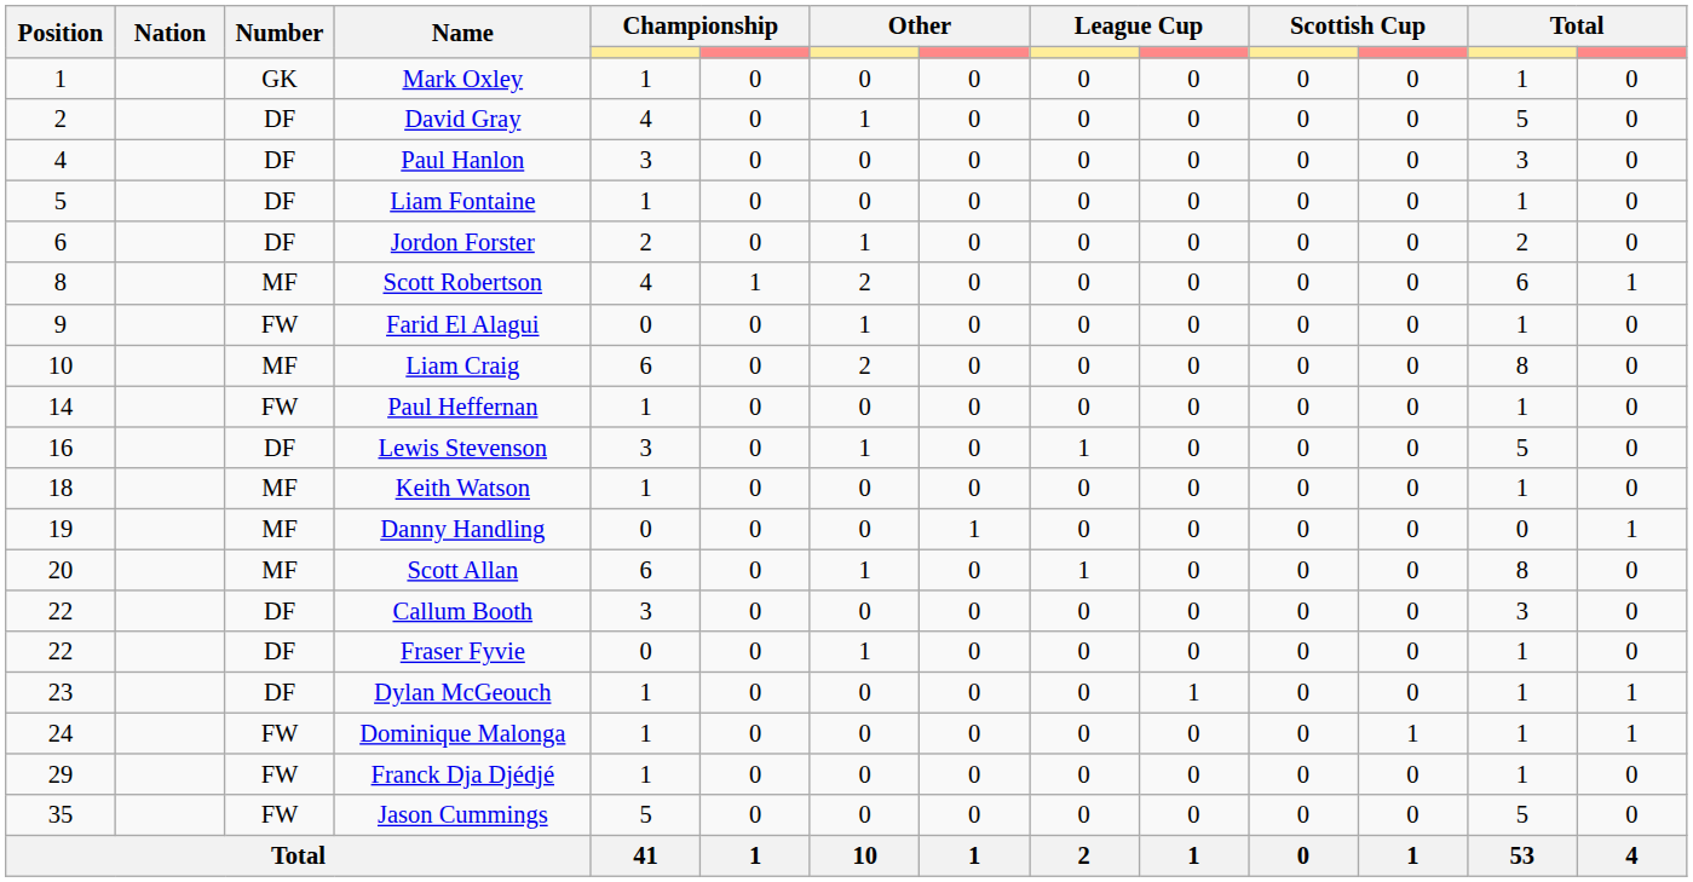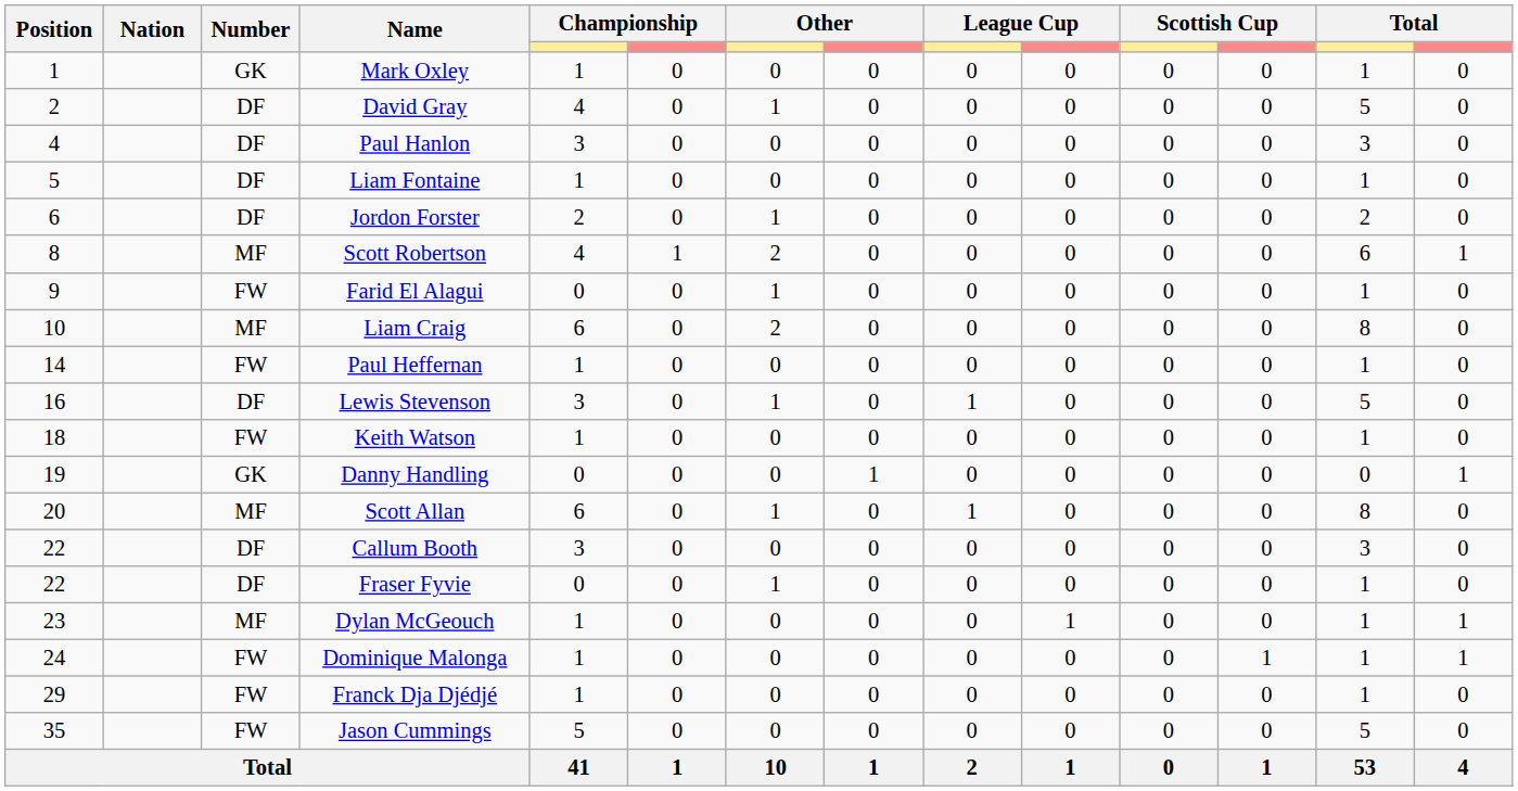Keith Watson | Number: MF -> FW
Danny Handling | Number: MF -> GK
Dylan McGeouch | Number: DF -> MF
